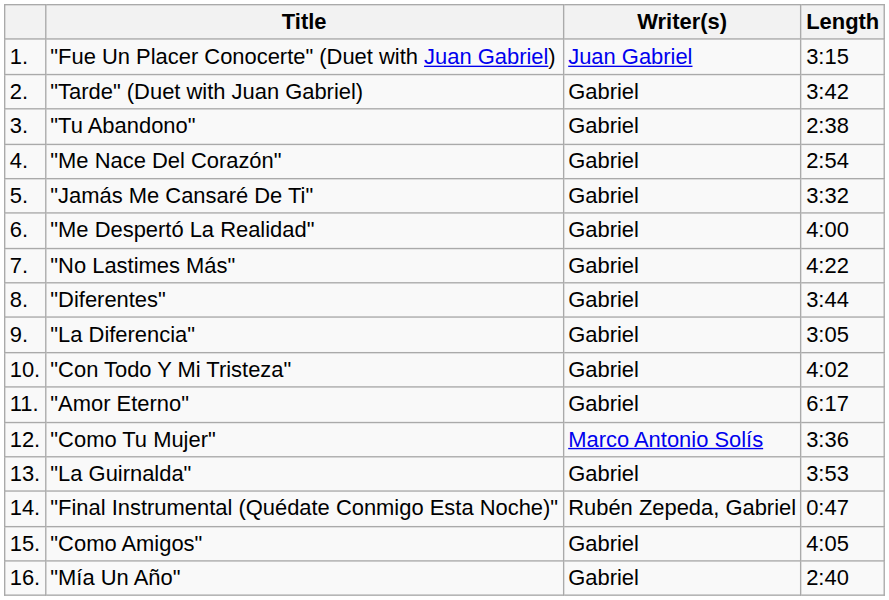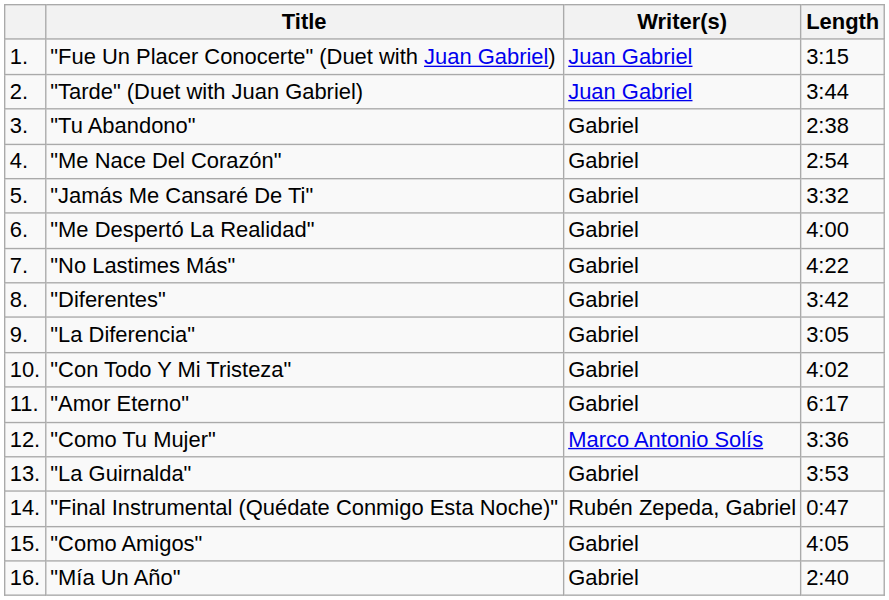"Tarde" (Duet with Juan Gabriel) | Writer(s): Gabriel -> Juan Gabriel
"Tarde" (Duet with Juan Gabriel) | Length: 3:42 -> 3:44
"Diferentes" | Length: 3:44 -> 3:42
